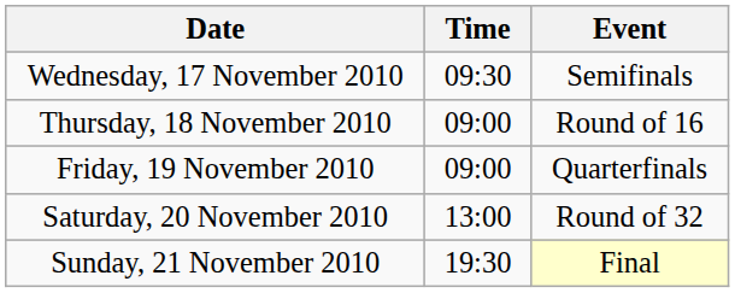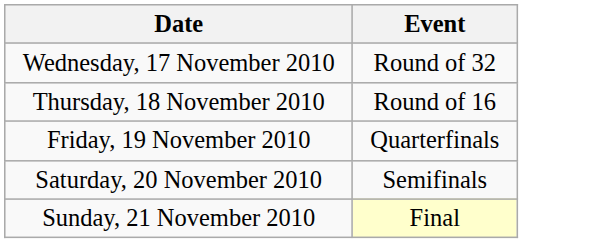- column: Time | 09:30 | 09:00 | 09:00 | 13:00 | 19:30
Wednesday, 17 November 2010 | Event: Semifinals -> Round of 32
Saturday, 20 November 2010 | Event: Round of 32 -> Semifinals
